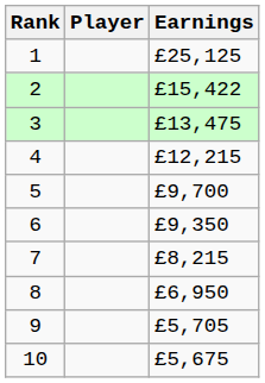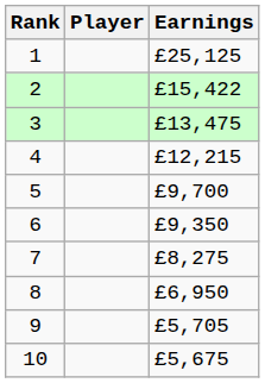7 | Earnings: £8,215 -> £8,275
